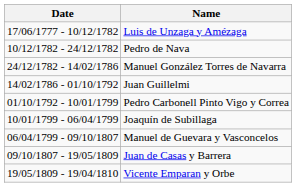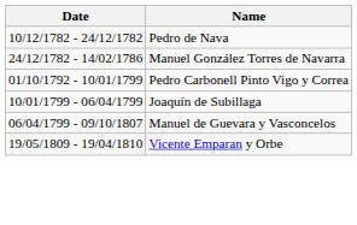- row: 17/06/1777 - 10/12/1782 | Luis de Unzaga y Amézaga
- row: 14/02/1786 - 01/10/1792 | Juan Guillelmi
- row: 09/10/1807 - 19/05/1809 | Juan de Casas y Barrera
